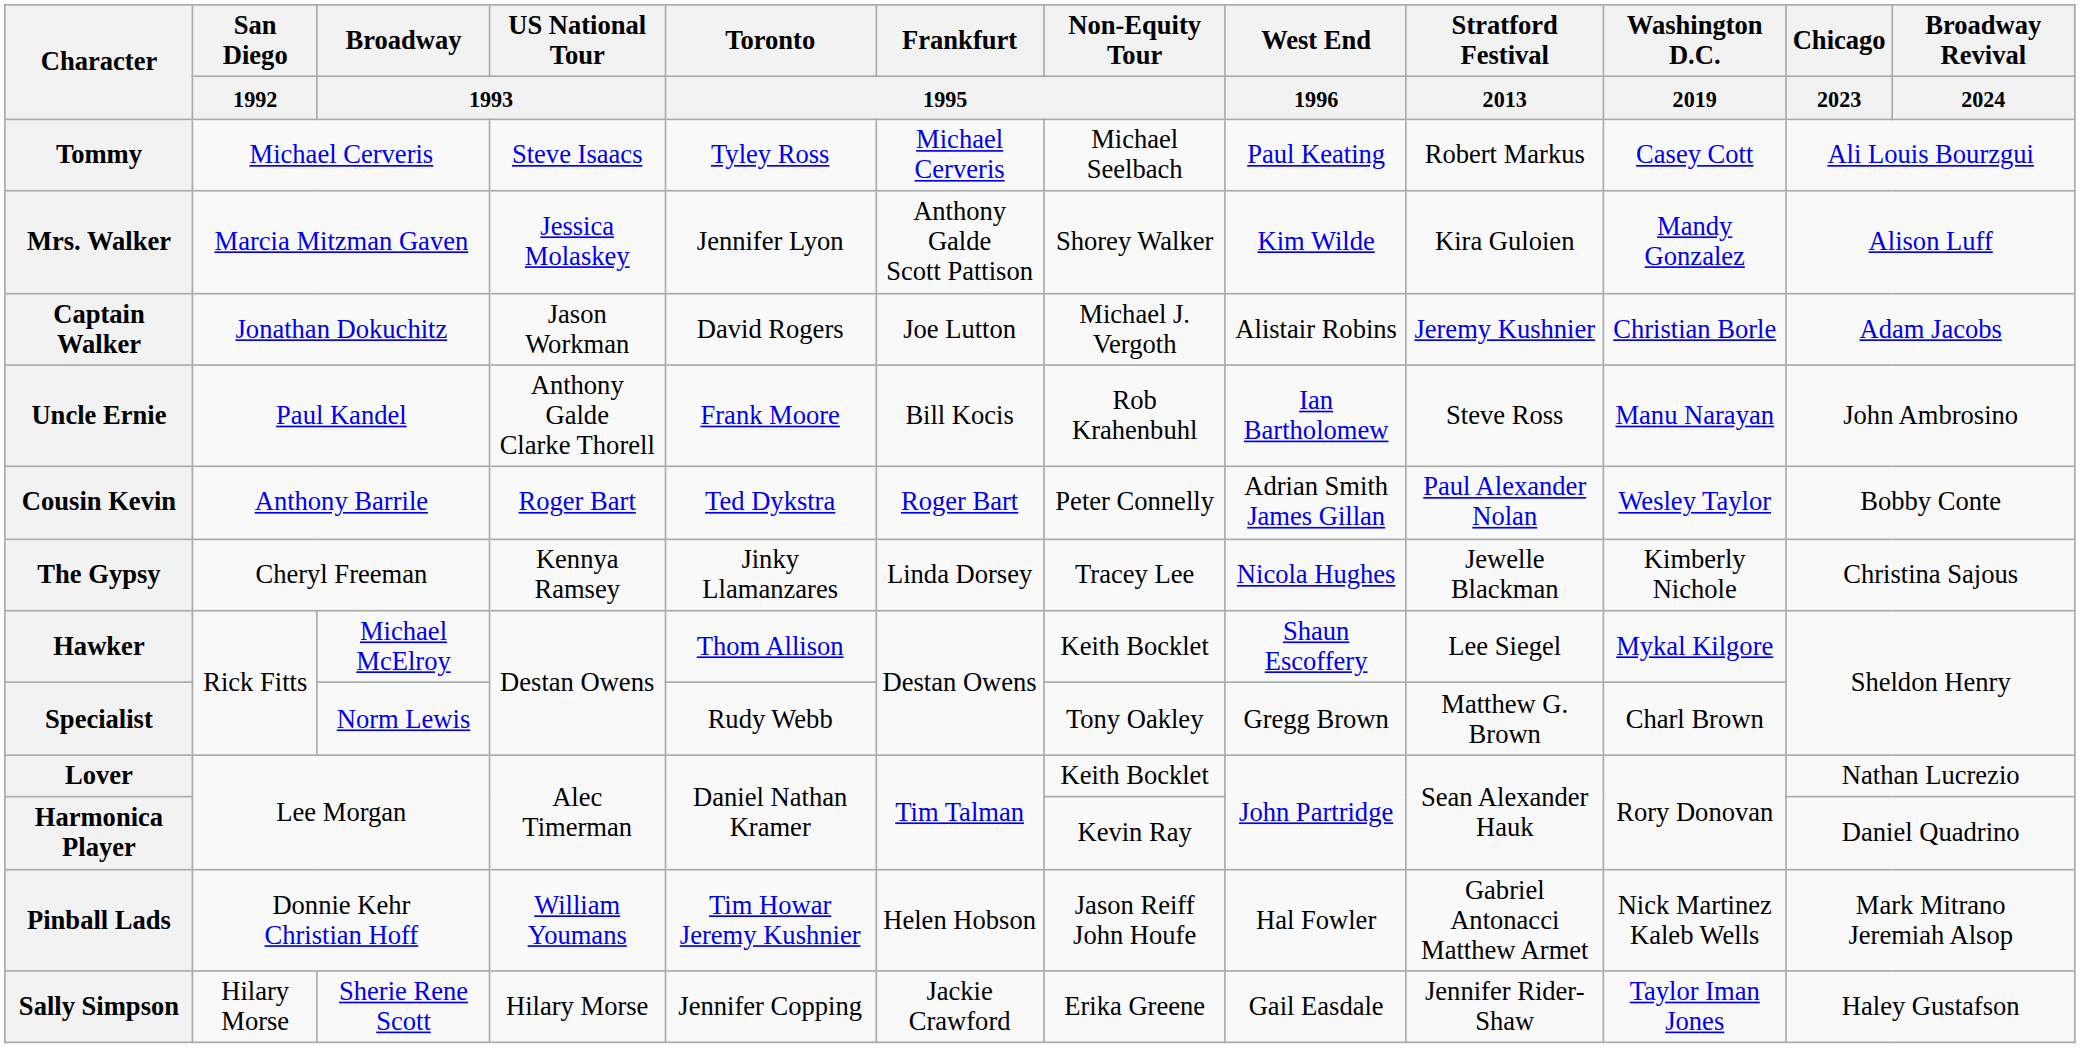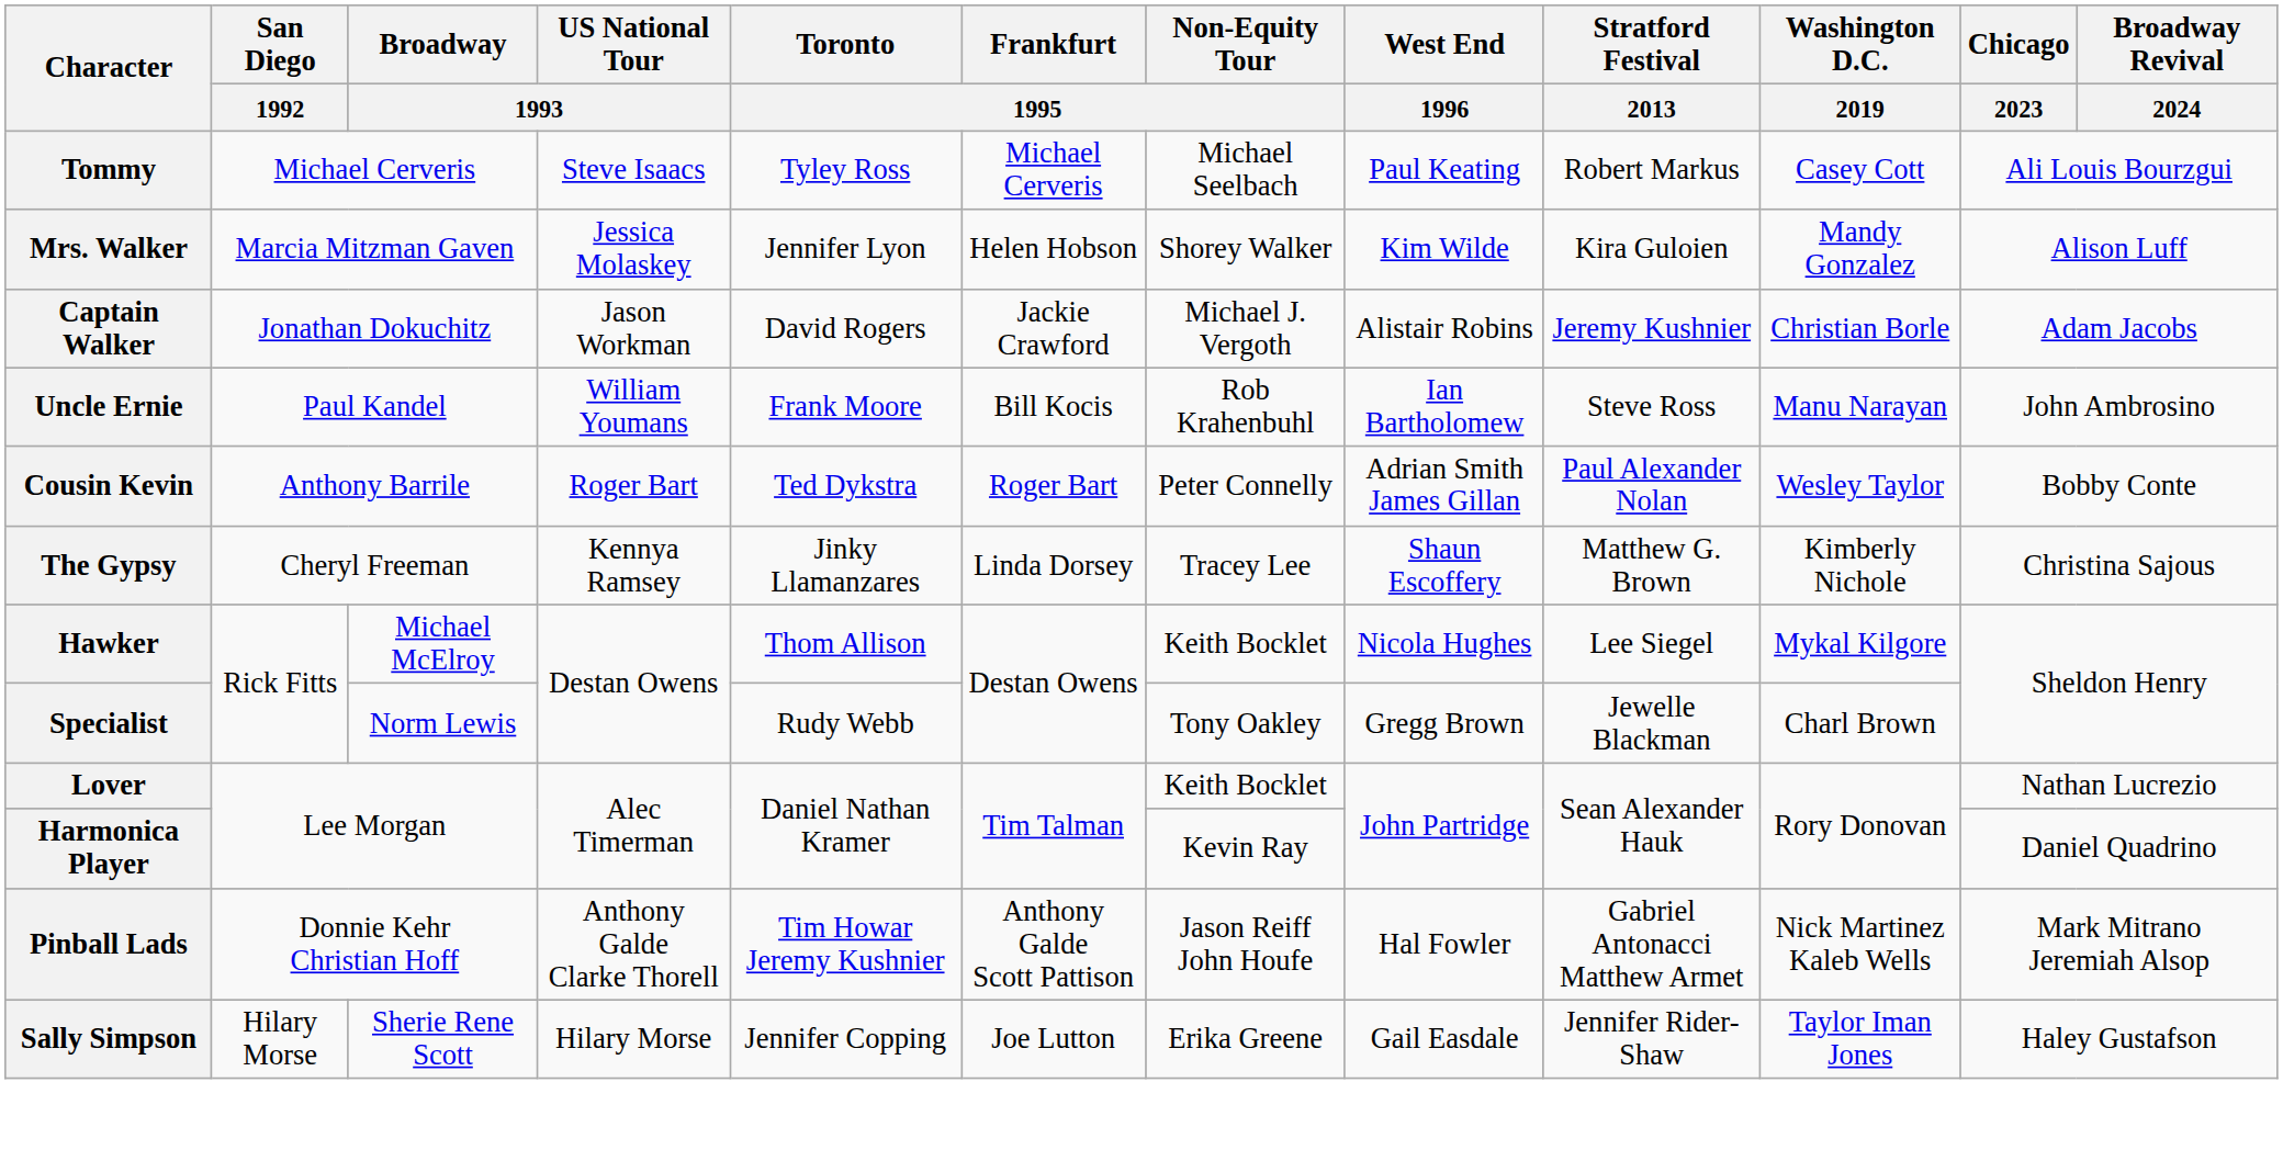Mrs. Walker | Frankfurt / 1995: Anthony Galde Scott Pattison -> Helen Hobson
Captain Walker | Frankfurt / 1995: Joe Lutton -> Jackie Crawford
Uncle Ernie | US National Tour / 1993: Anthony Galde Clarke Thorell -> William Youmans
The Gypsy | West End / 1996: Nicola Hughes -> Shaun Escoffery
The Gypsy | Stratford Festival / 2013: Jewelle Blackman -> Matthew G. Brown
Hawker | West End / 1996: Shaun Escoffery -> Nicola Hughes
Specialist | Stratford Festival / 2013: Matthew G. Brown -> Jewelle Blackman
Pinball Lads | US National Tour / 1993: William Youmans -> Anthony Galde Clarke Thorell
Pinball Lads | Frankfurt / 1995: Helen Hobson -> Anthony Galde Scott Pattison
Sally Simpson | Frankfurt / 1995: Jackie Crawford -> Joe Lutton
